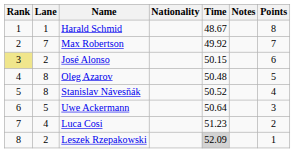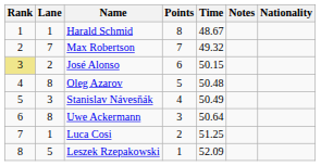columns swapped: Nationality <-> Points
Max Robertson | Time: 49.92 -> 49.32
Stanislav Návesňák | Lane: 8 -> 3
Stanislav Návesňák | Time: 50.52 -> 50.49
Uwe Ackermann | Lane: 5 -> 8
Luca Cosi | Lane: 4 -> 1
Luca Cosi | Time: 51.23 -> 51.25
Leszek Rzepakowski | Lane: 2 -> 5
Leszek Rzepakowski | Time: lightgrey background -> no background
